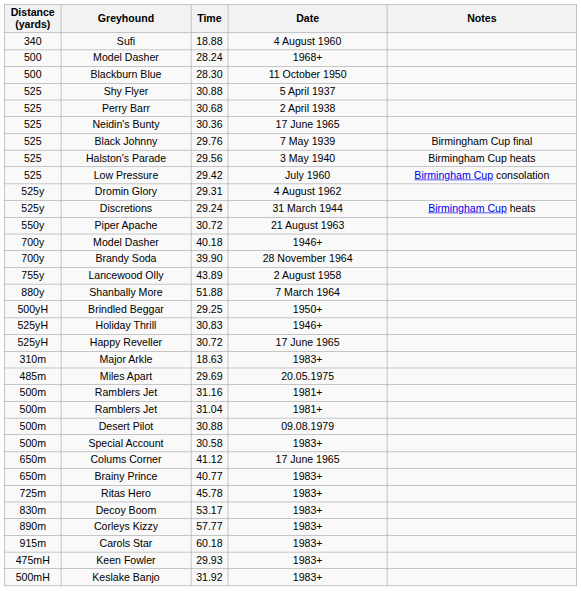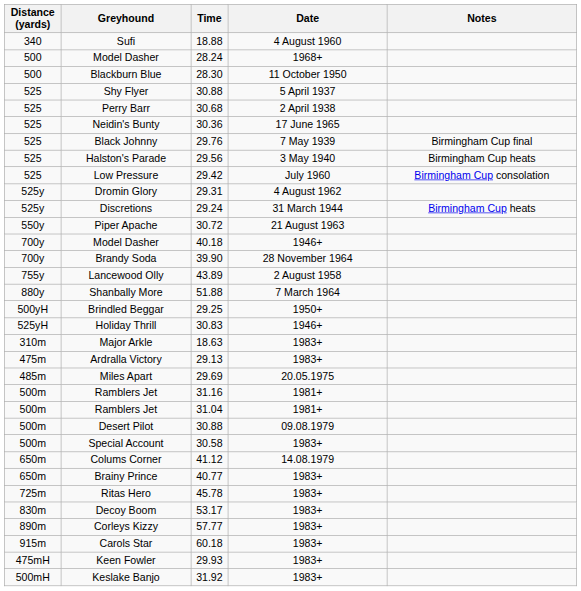- row: 525yH | Happy Reveller | 30.72 | 17 June 1965
+ row: 475m | Ardralla Victory | 29.13 | 1983+
Colums Corner | Date: 17 June 1965 -> 14.08.1979
